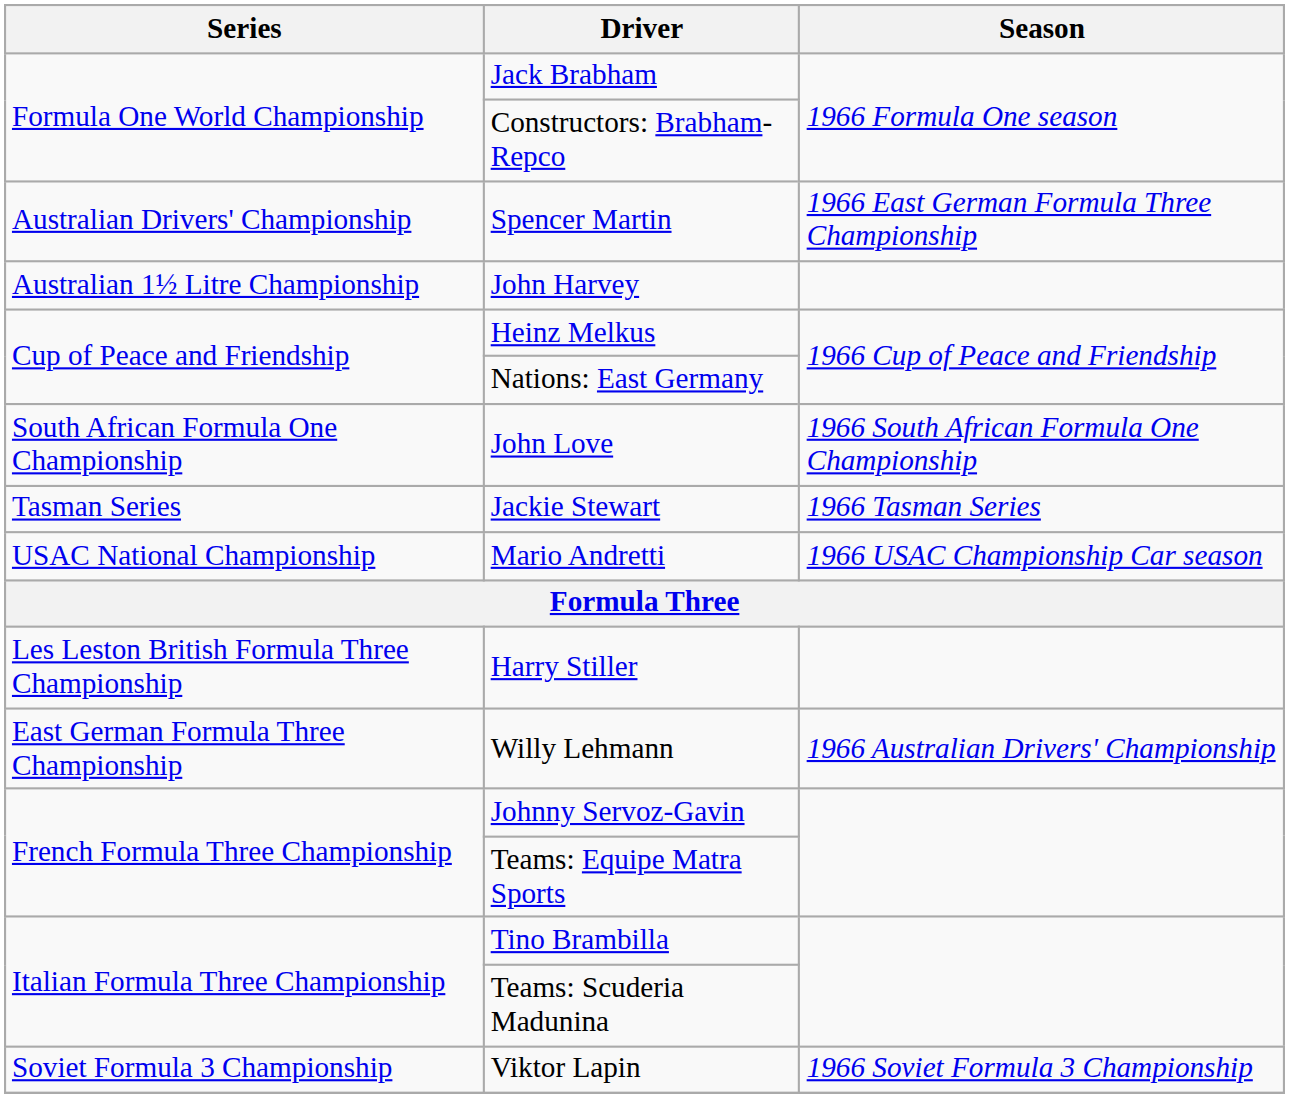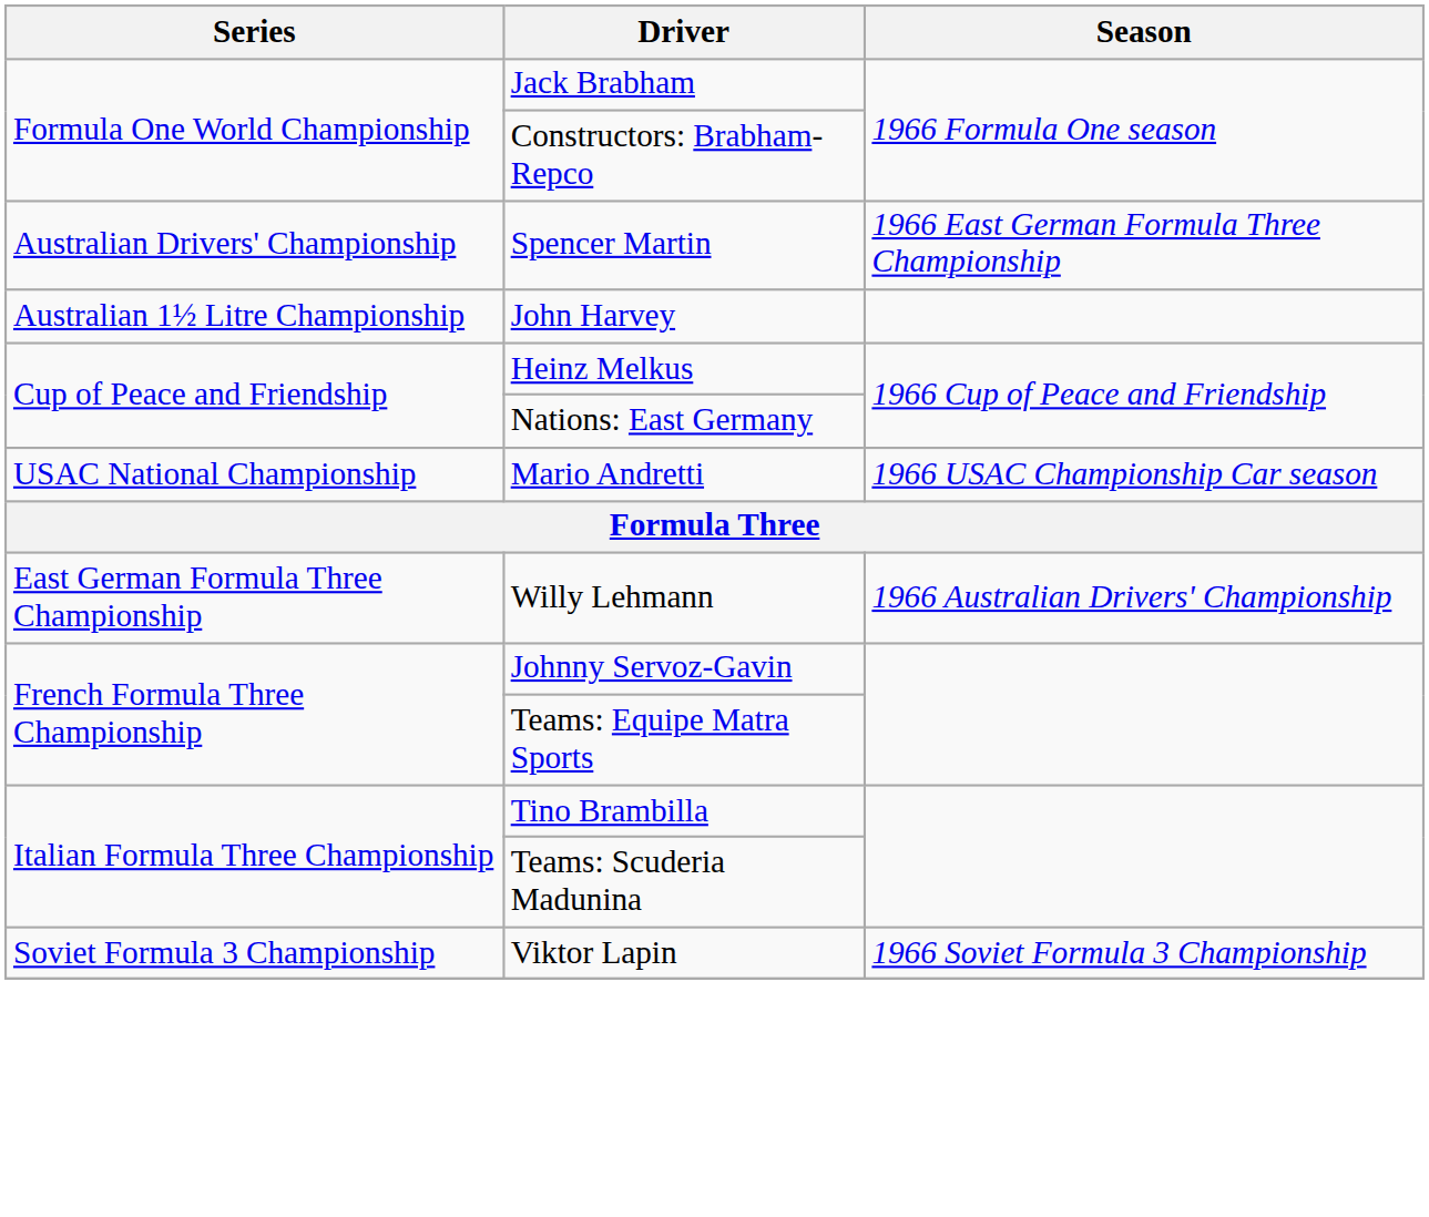- row: South African Formula One Championship | John Love | 1966 South African Formula One Championship
- row: Tasman Series | Jackie Stewart | 1966 Tasman Series
- row: Les Leston British Formula Three Championship | Harry Stiller
